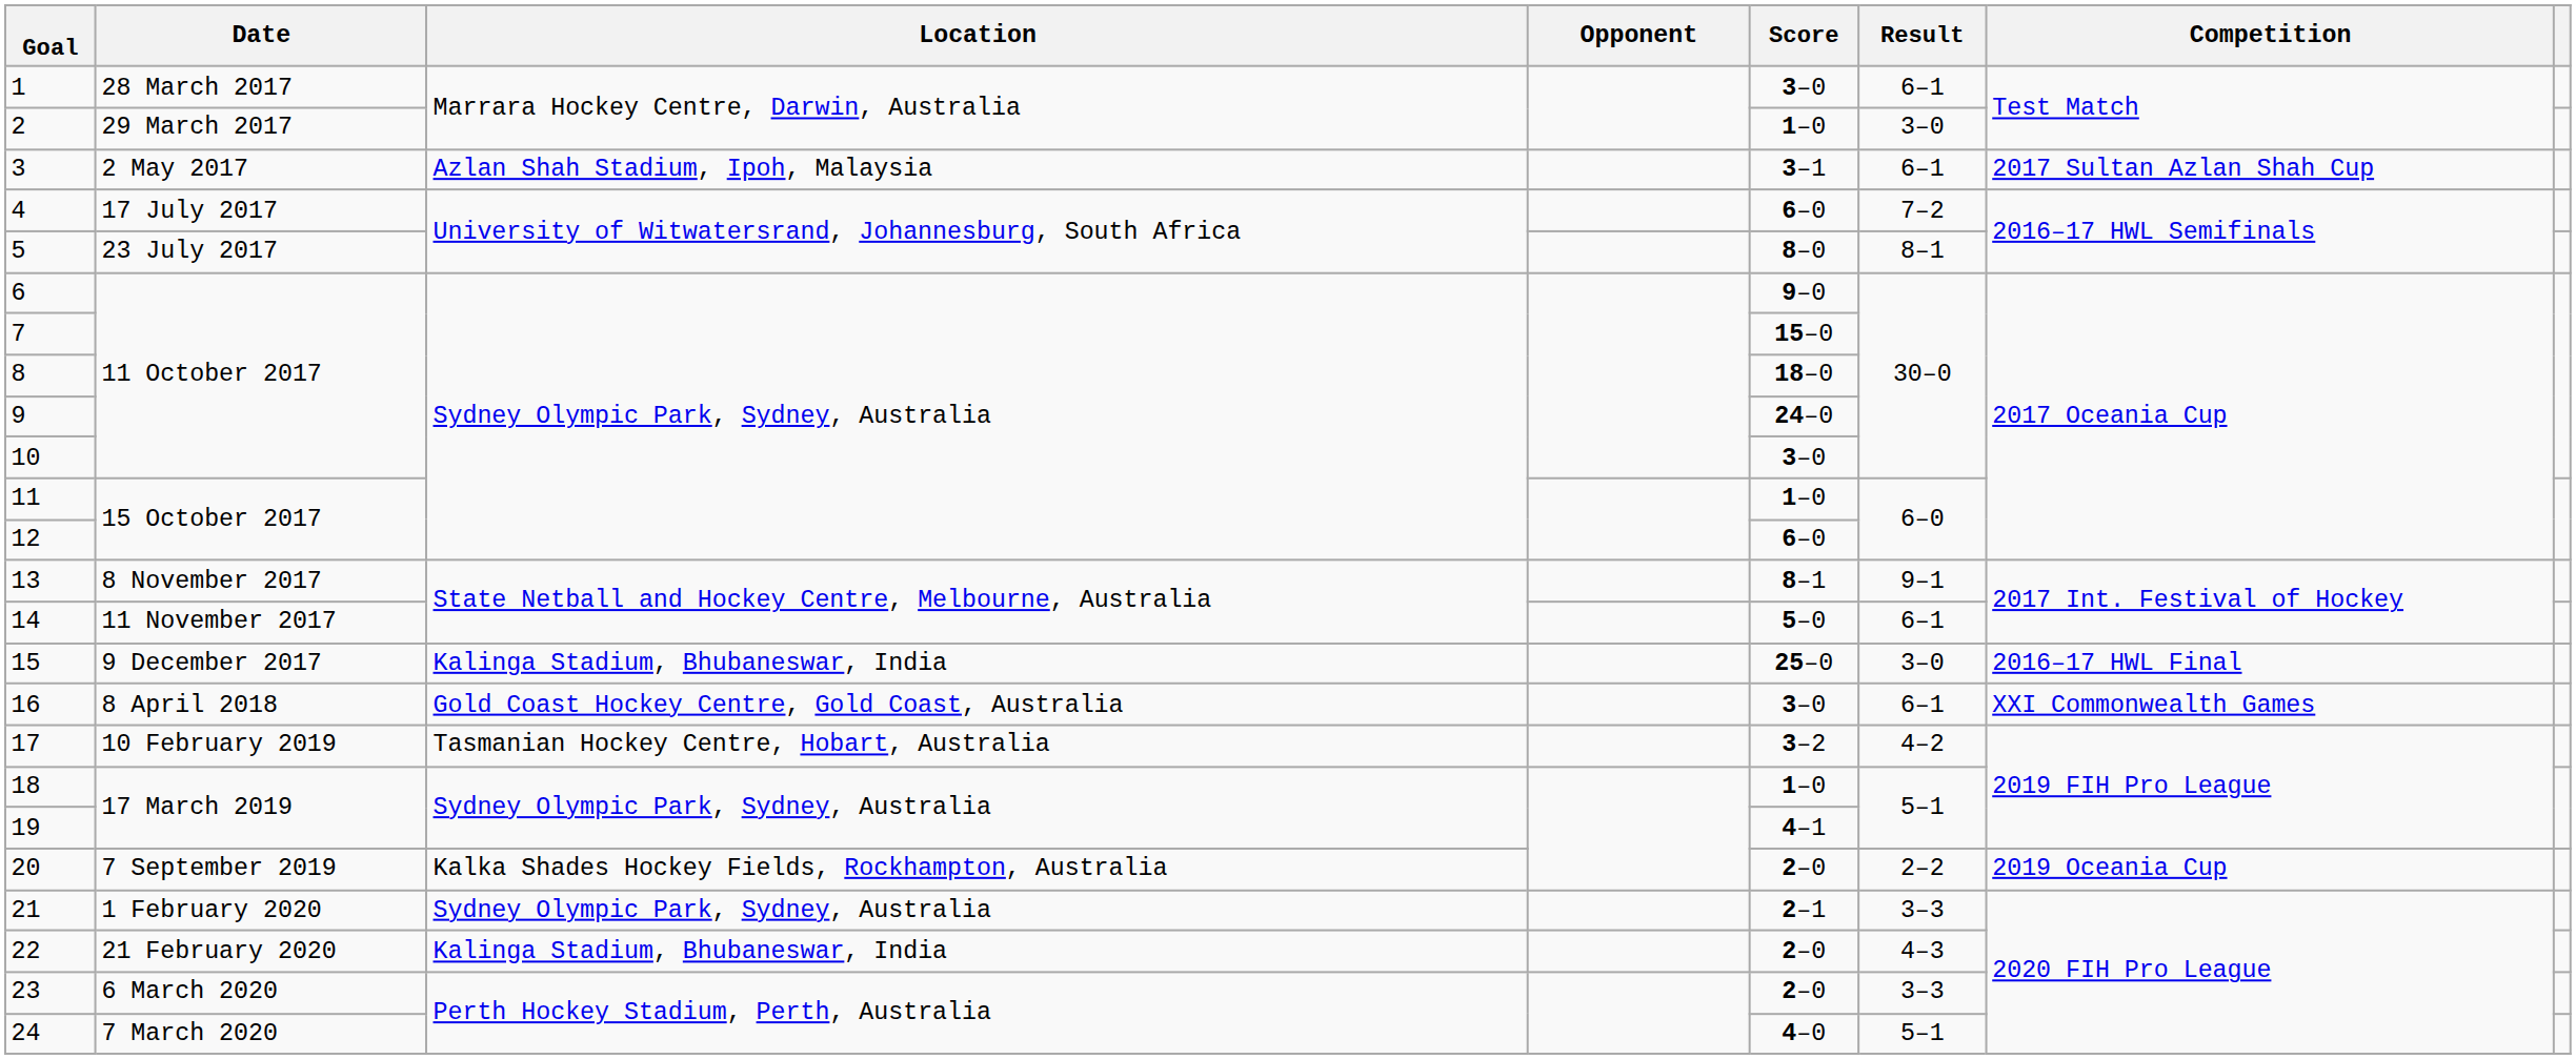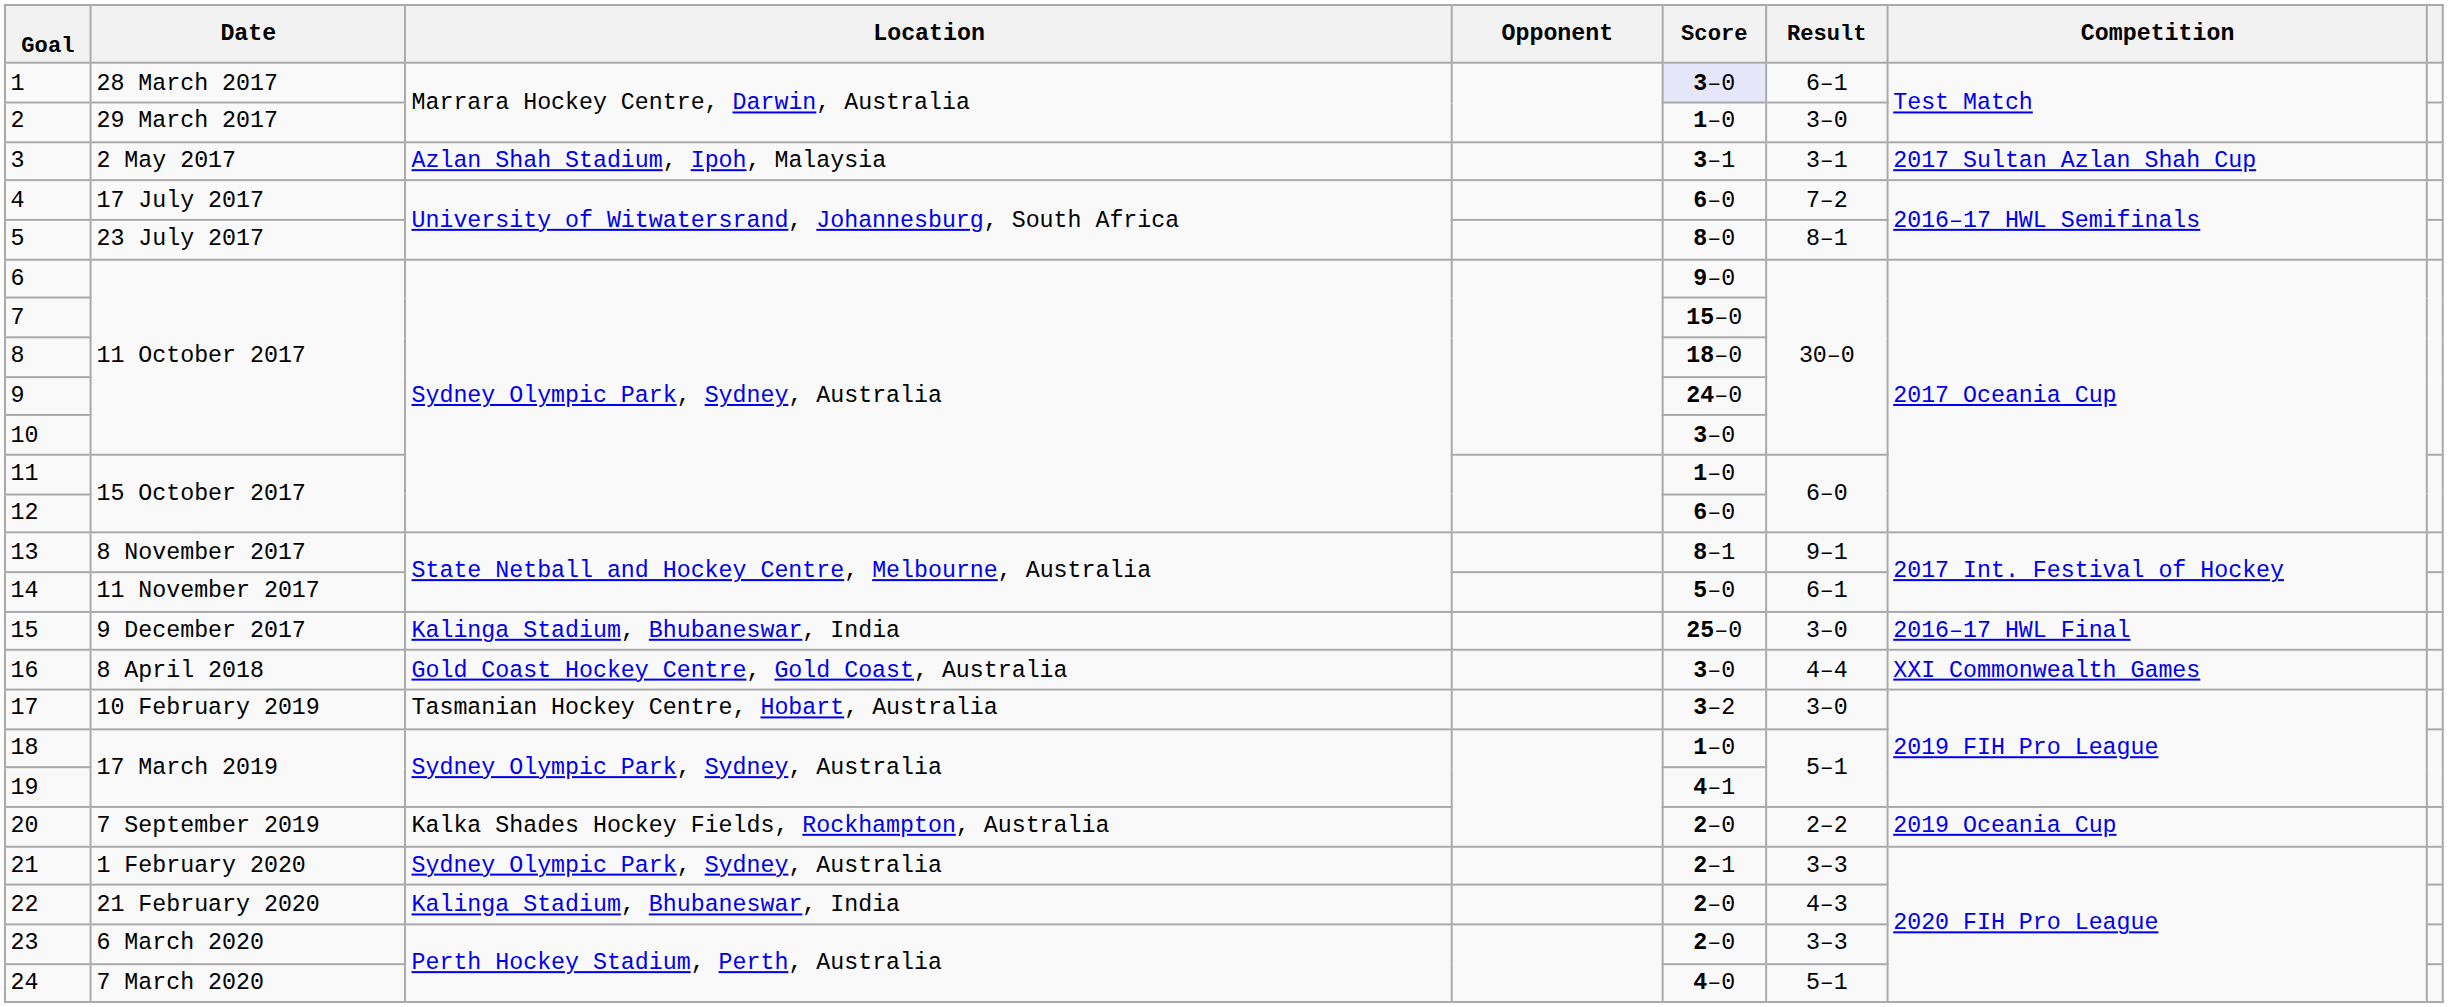1 | Score: no background -> lavender background
3 | Result: 6–1 -> 3–1
16 | Result: 6–1 -> 4–4
17 | Result: 4–2 -> 3–0
